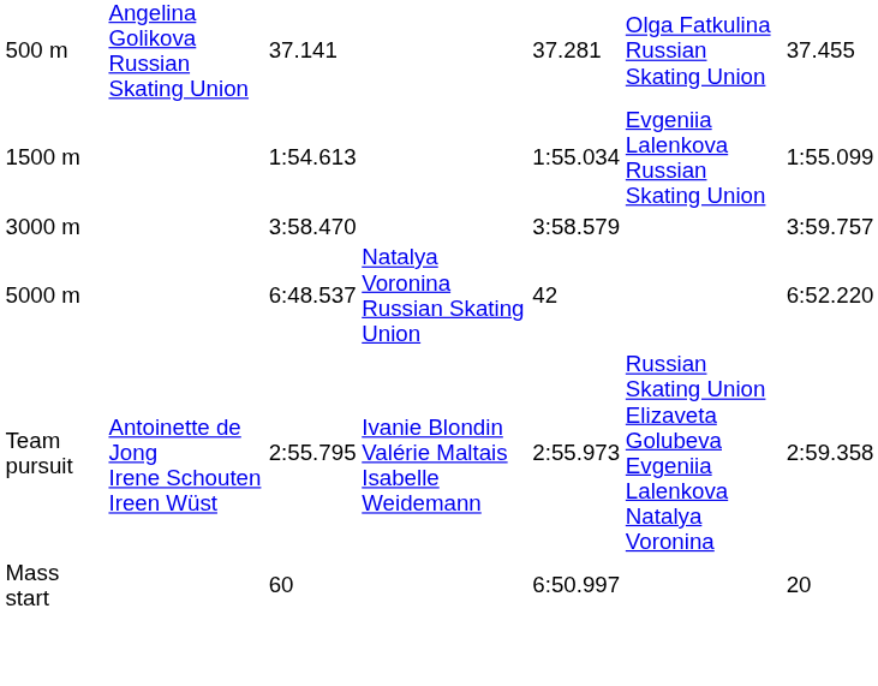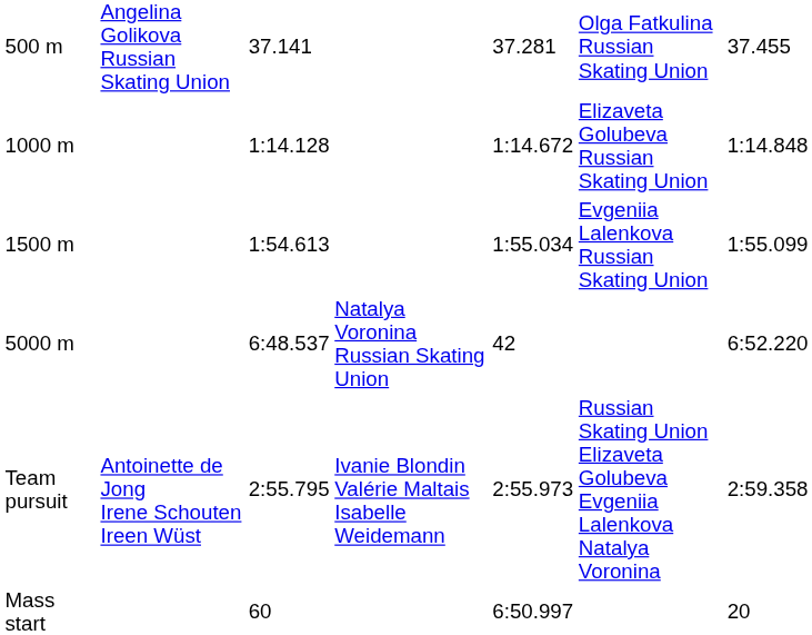+ row: 1000 m | 1:14.128 | 1:14.672 | Elizaveta Golubeva Russian Skating Union | 1:14.848
- row: 3000 m | 3:58.470 | 3:58.579 | 3:59.757
